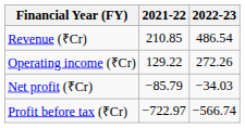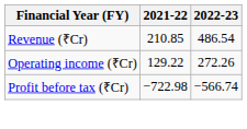- row: Net profit (₹Cr) | −85.79 | −34.03
Profit before tax (₹Cr) | 2021-22: −722.97 -> −722.98
